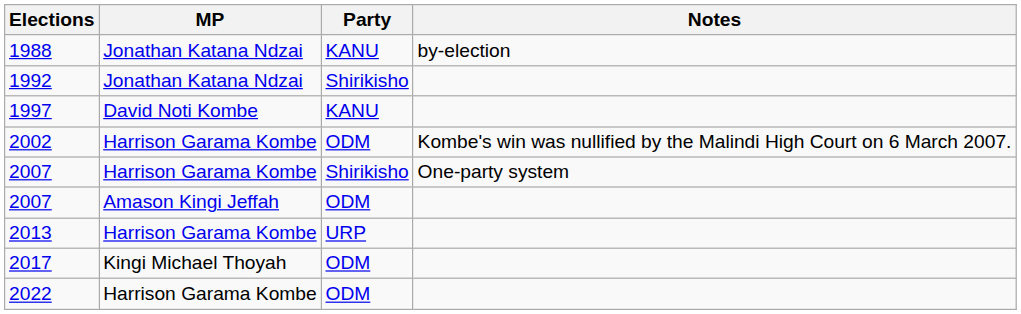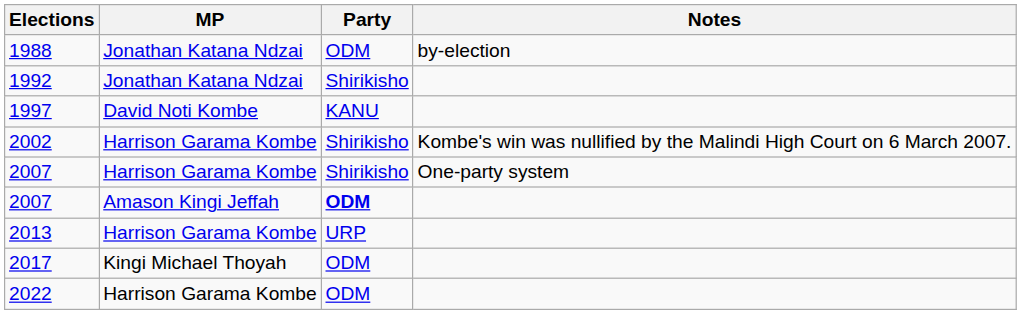1988 | Party: KANU -> ODM
2002 | Party: ODM -> Shirikisho
2007 / Amason Kingi Jeffah | Party: normal -> bold
